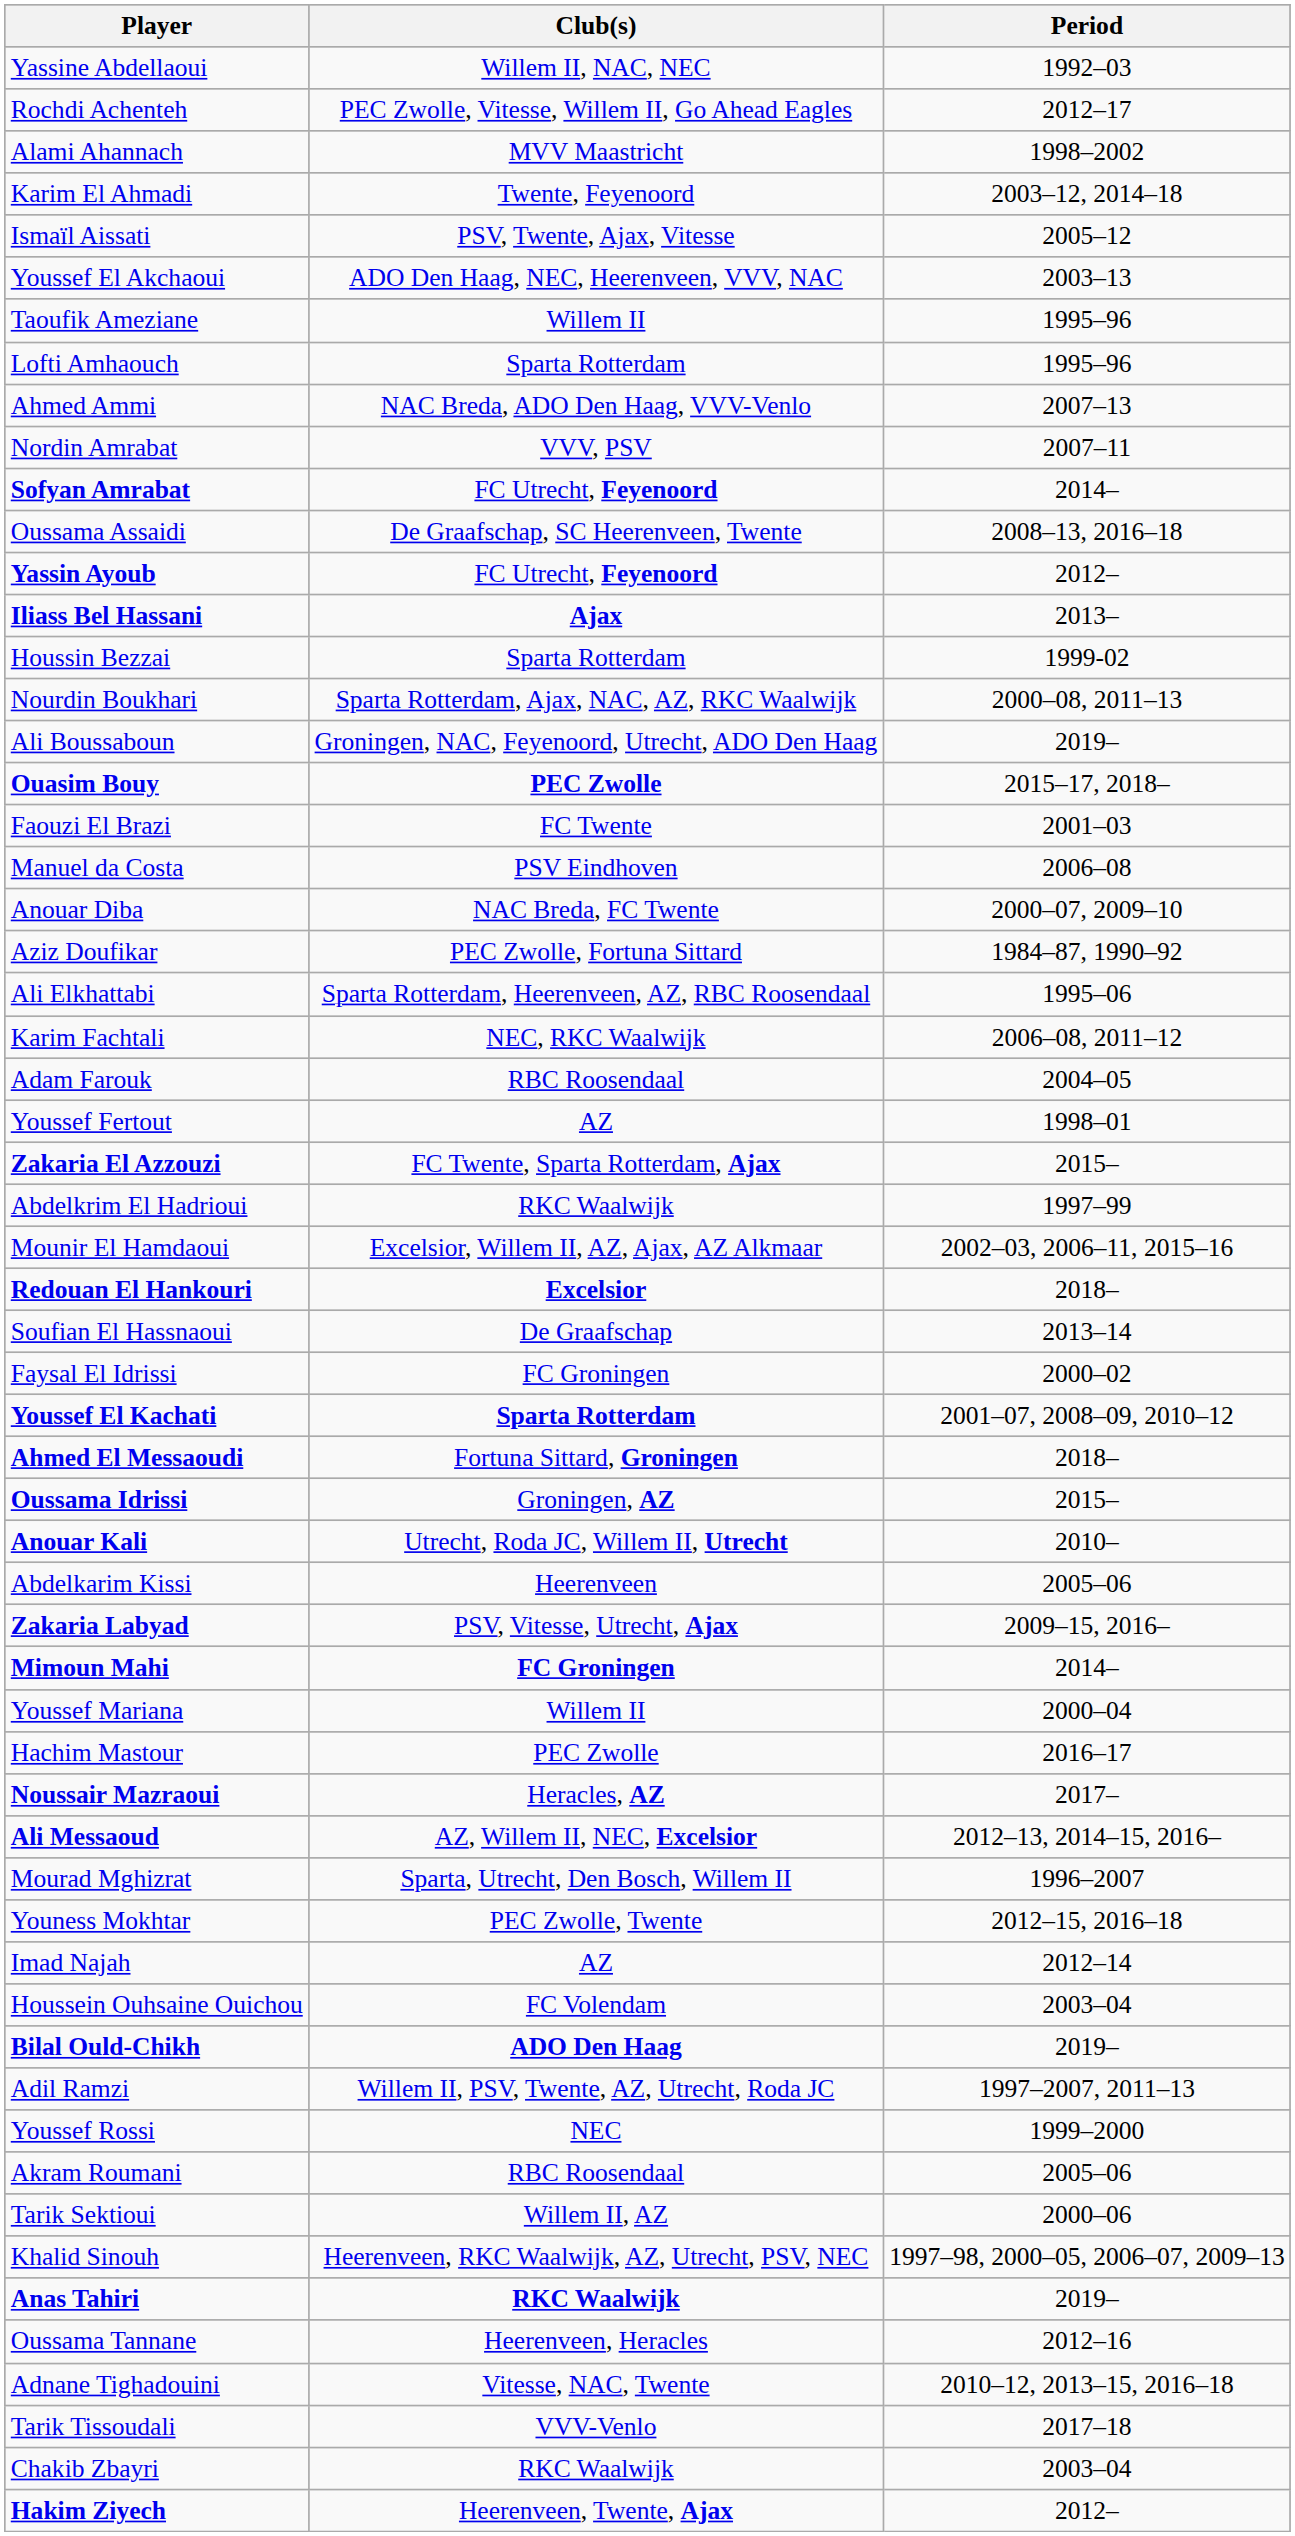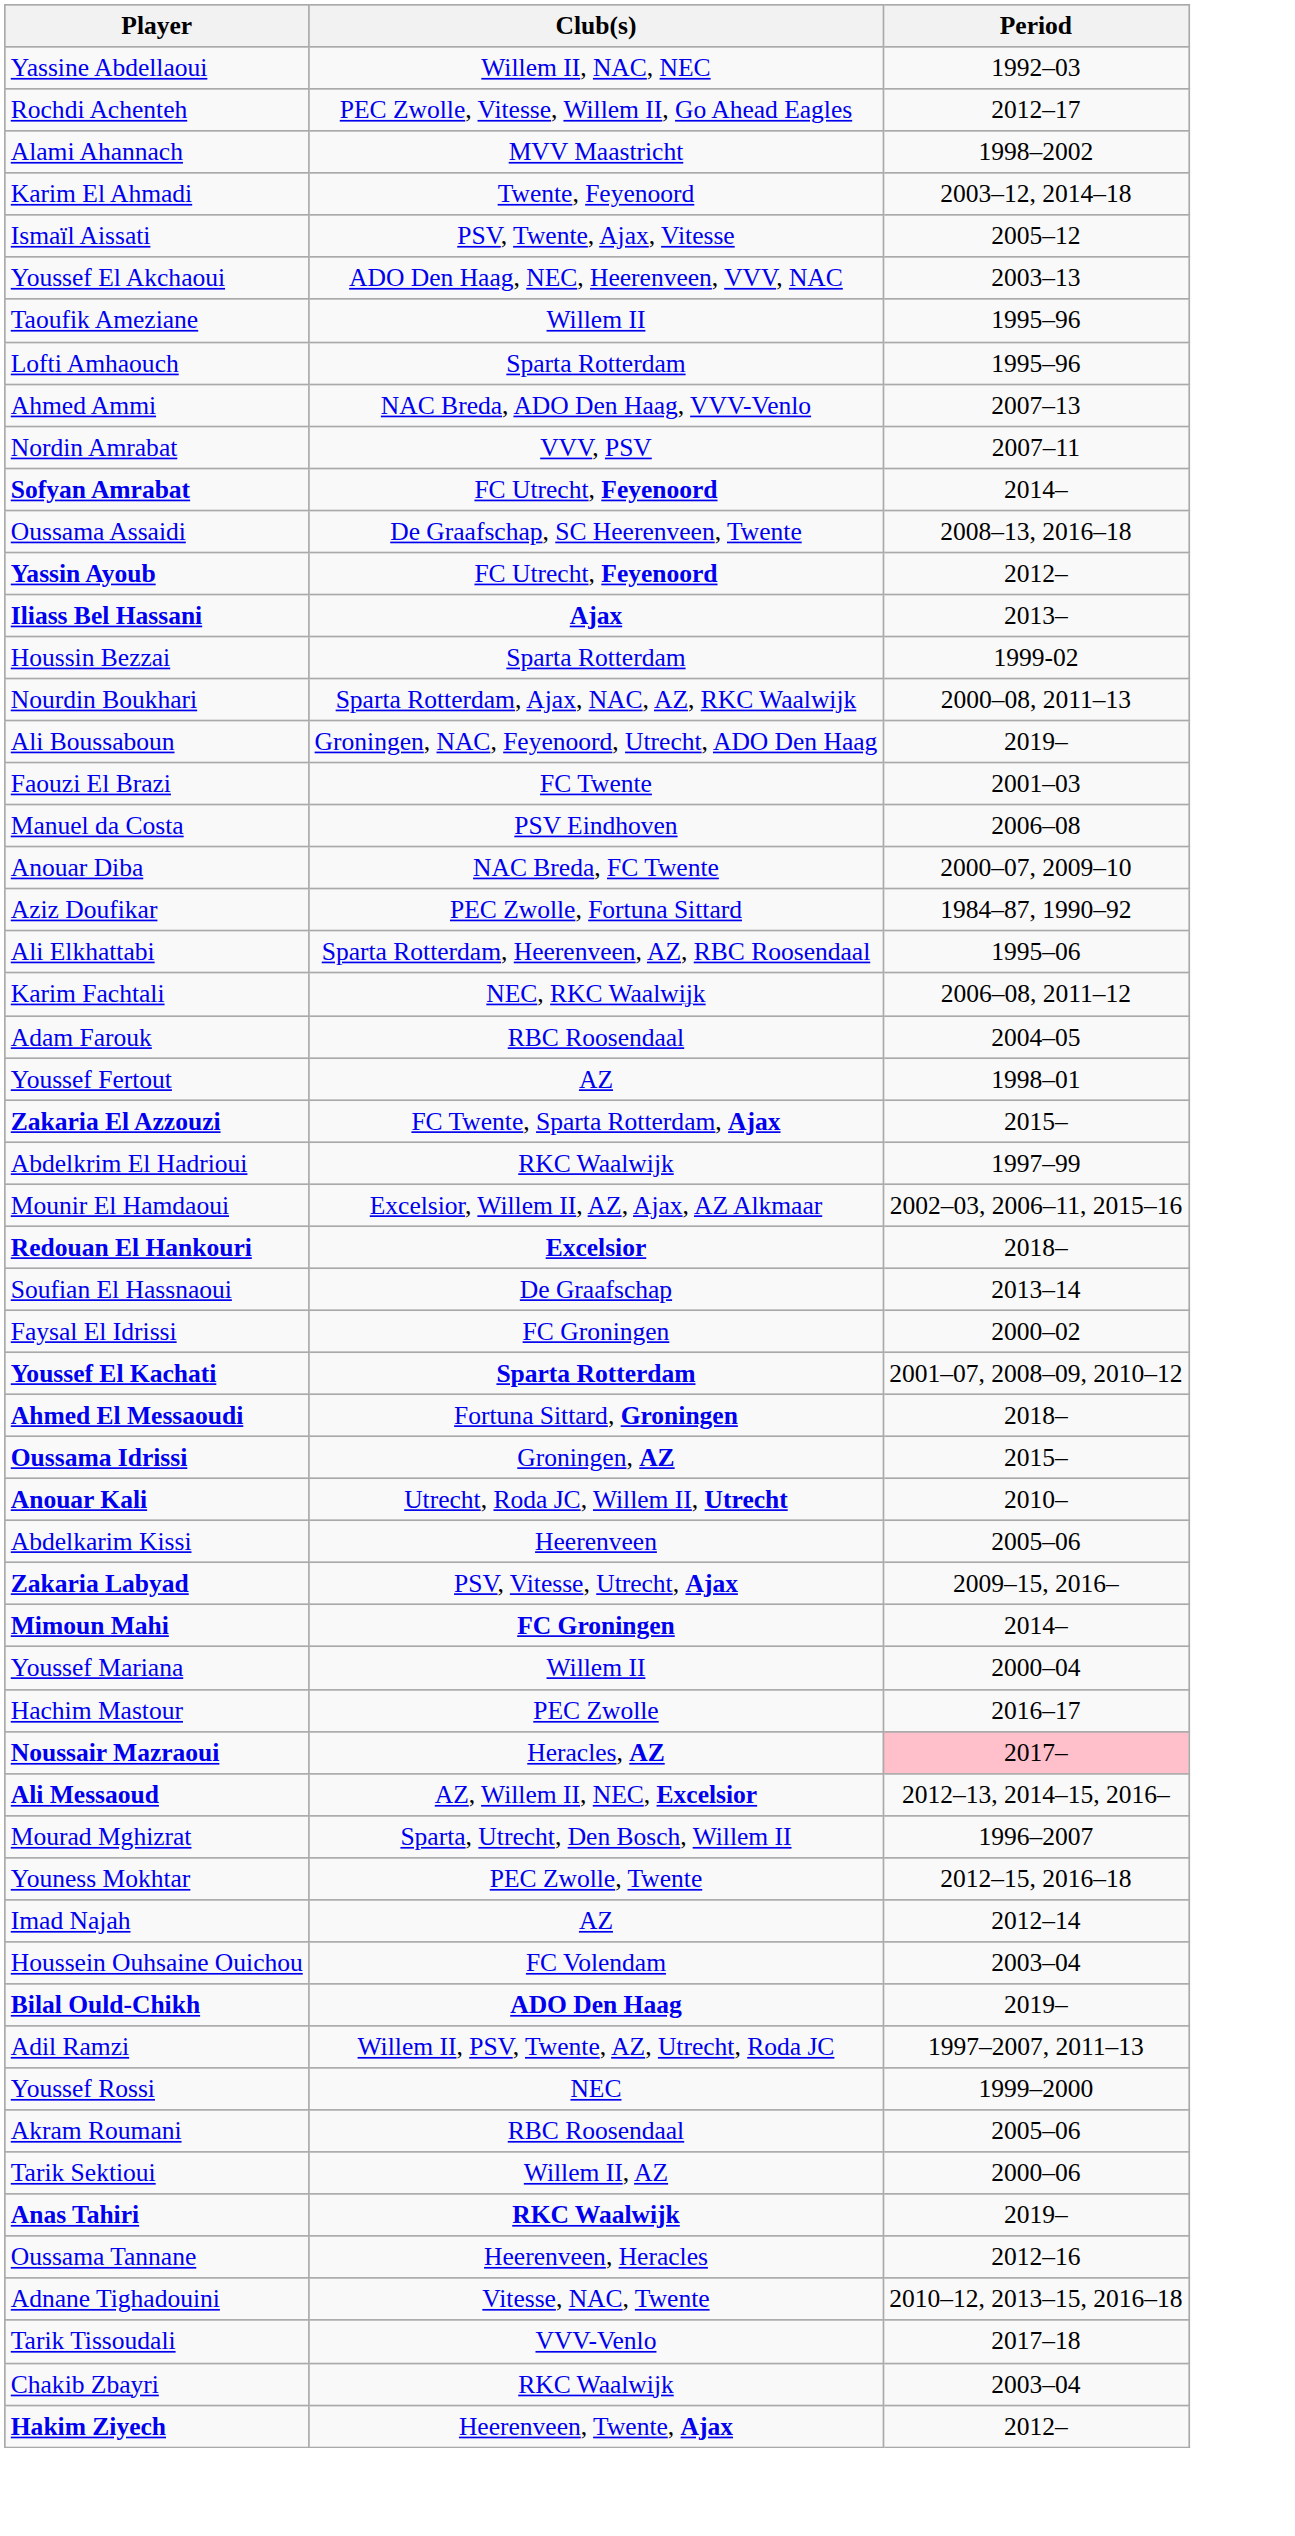- row: Ouasim Bouy | PEC Zwolle | 2015–17, 2018–
Noussair Mazraoui | Period: no background -> pink background
- row: Khalid Sinouh | Heerenveen, RKC Waalwijk, AZ, Utrecht, PSV, NEC | 1997–98, 2000–05, 2006–07, 2009–13
